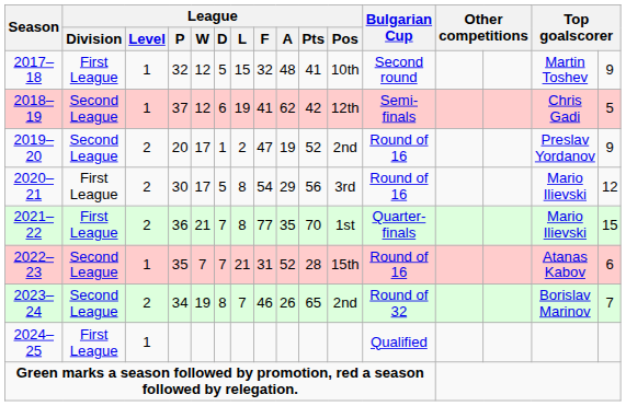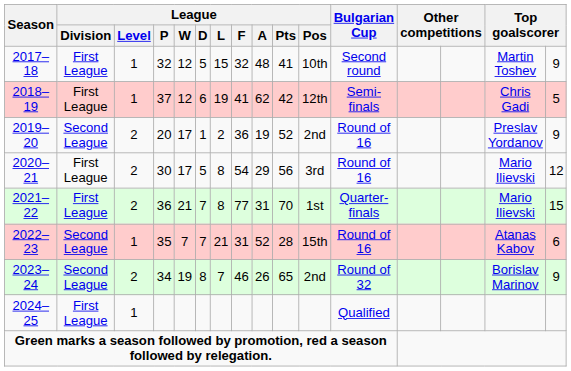2018–19 | League / Division: Second League -> First League
2019–20 | League / F: 47 -> 36
2021–22 | League / A: 35 -> 31
2023–24 | column 16: 7 -> 9
